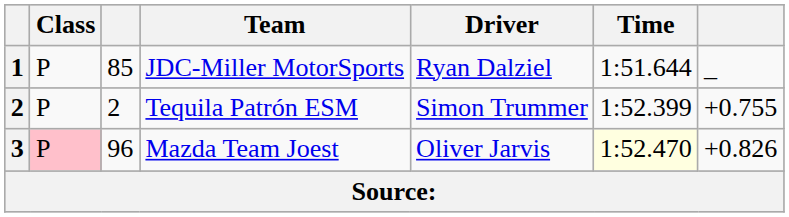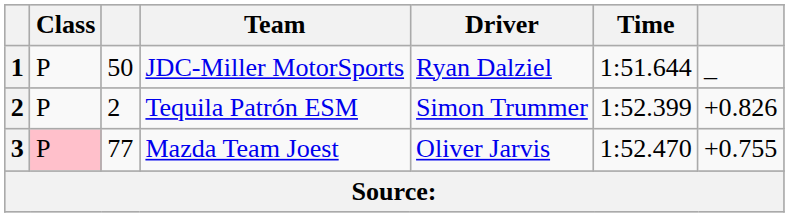JDC-Miller MotorSports | column 3: 85 -> 50
Tequila Patrón ESM | column 7: +0.755 -> +0.826
Mazda Team Joest | column 3: 96 -> 77
Mazda Team Joest | Time: lightyellow background -> no background
Mazda Team Joest | column 7: +0.826 -> +0.755
